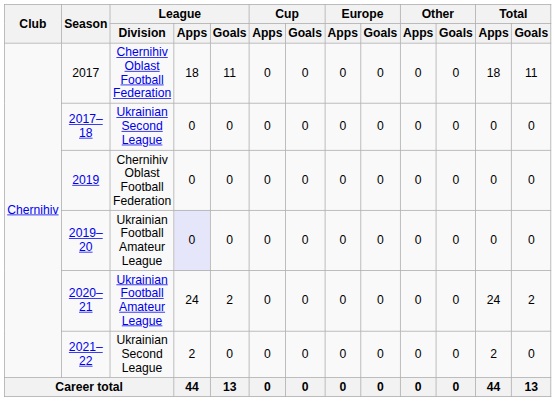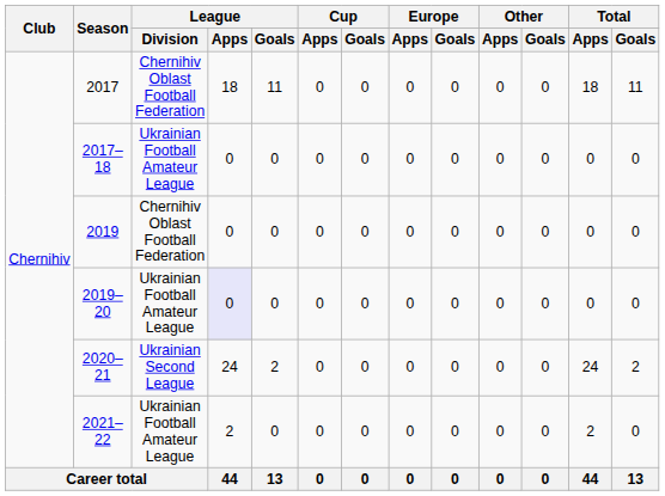2017–18 | League / Division: Ukrainian Second League -> Ukrainian Football Amateur League
2020–21 | League / Division: Ukrainian Football Amateur League -> Ukrainian Second League
2021–22 | League / Division: Ukrainian Second League -> Ukrainian Football Amateur League
